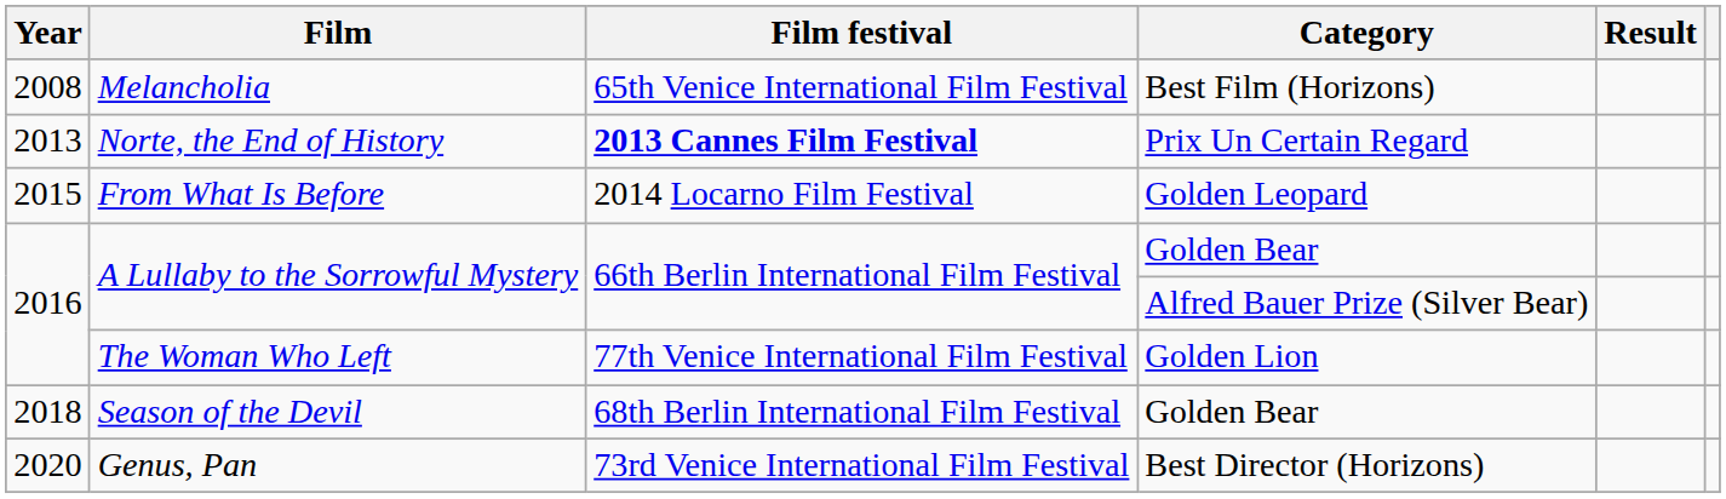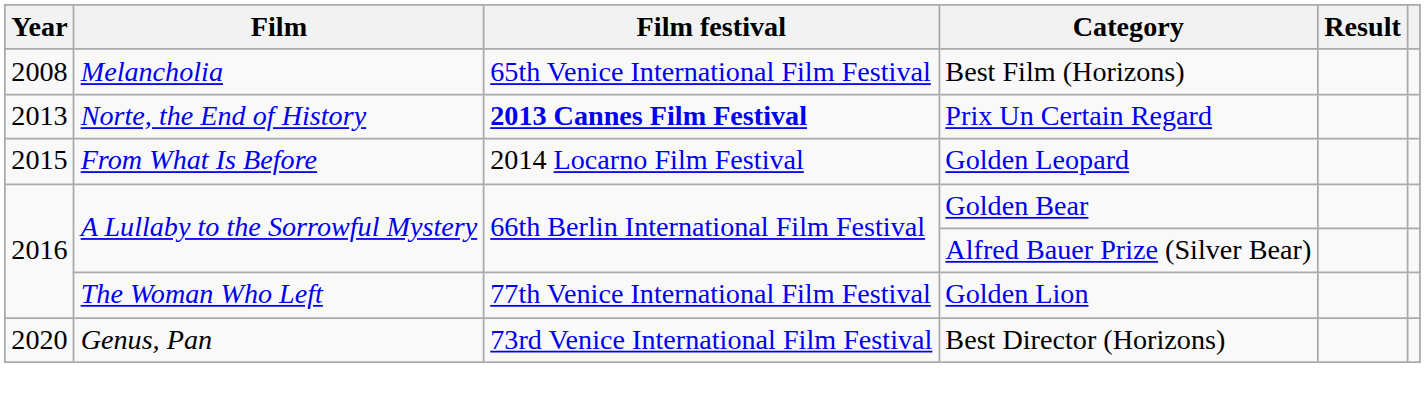- row: 2018 | Season of the Devil | 68th Berlin International Film Festival | Golden Bear
